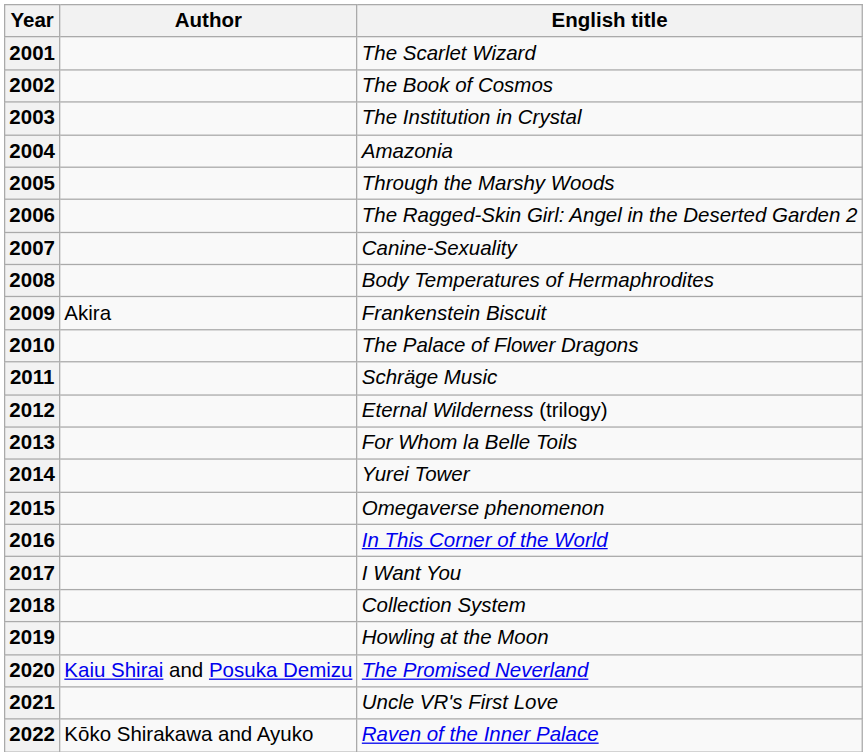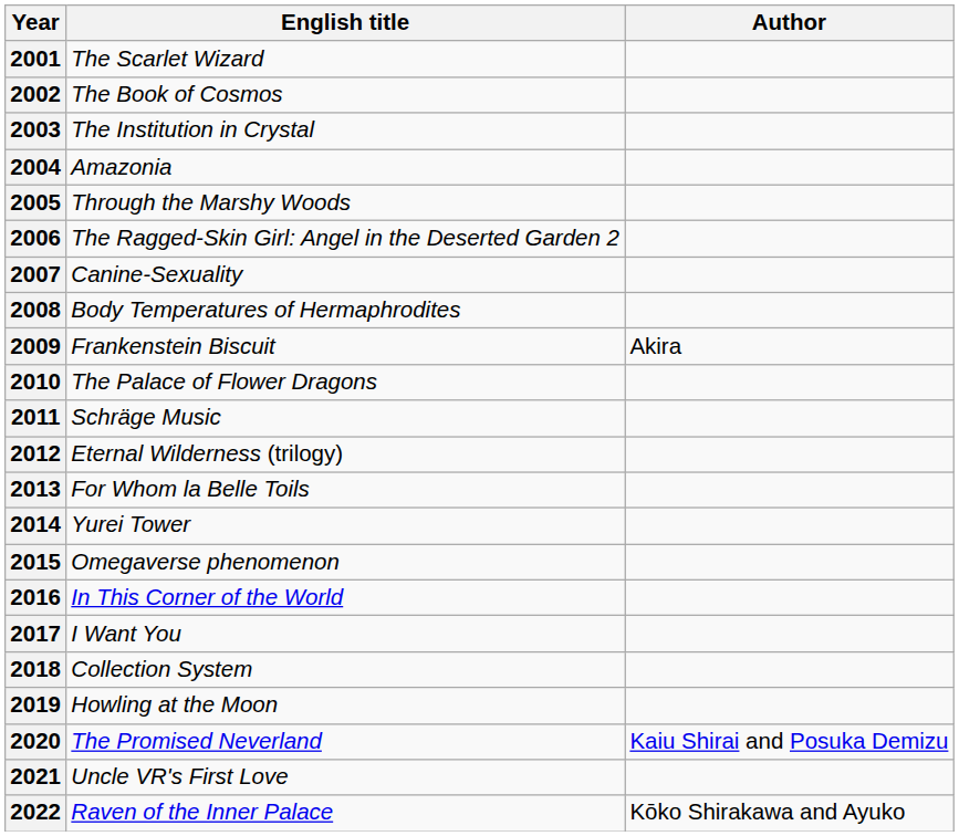columns swapped: English title <-> Author
